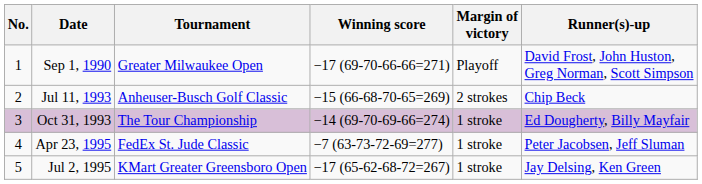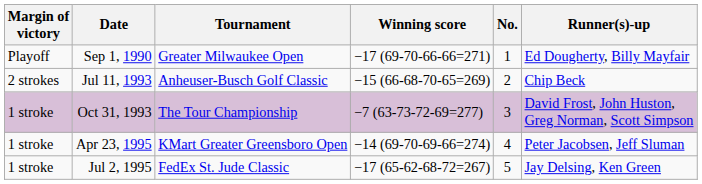columns swapped: No. <-> Margin of victory
Sep 1, 1990 | Runner(s)-up: David Frost, John Huston, Greg Norman, Scott Simpson -> Ed Dougherty, Billy Mayfair
Oct 31, 1993 | Winning score: −14 (69-70-69-66=274) -> −7 (63-73-72-69=277)
Oct 31, 1993 | Runner(s)-up: Ed Dougherty, Billy Mayfair -> David Frost, John Huston, Greg Norman, Scott Simpson
Apr 23, 1995 | Tournament: FedEx St. Jude Classic -> KMart Greater Greensboro Open
Apr 23, 1995 | Winning score: −7 (63-73-72-69=277) -> −14 (69-70-69-66=274)
Jul 2, 1995 | Tournament: KMart Greater Greensboro Open -> FedEx St. Jude Classic
